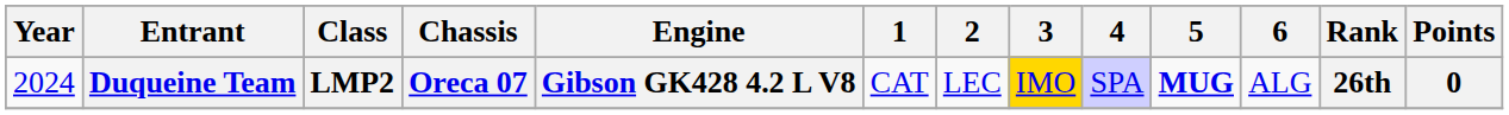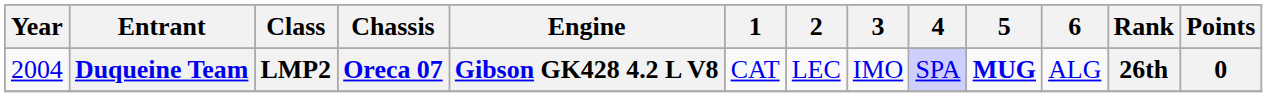Duqueine Team | Year: 2024 -> 2004
Duqueine Team | 3: gold background -> no background
